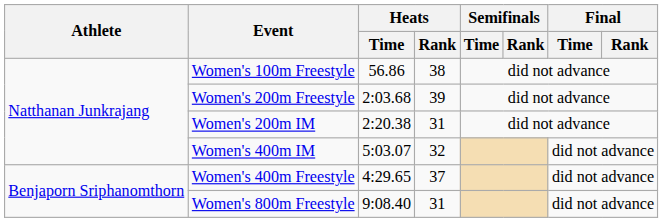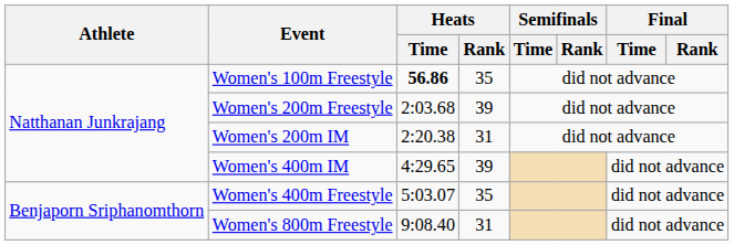Women's 100m Freestyle | Heats / Time: normal -> bold
Women's 100m Freestyle | Heats / Rank: 38 -> 35
Women's 400m IM | Heats / Time: 5:03.07 -> 4:29.65
Women's 400m IM | Heats / Rank: 32 -> 39
Women's 400m Freestyle | Heats / Time: 4:29.65 -> 5:03.07
Women's 400m Freestyle | Heats / Rank: 37 -> 35
